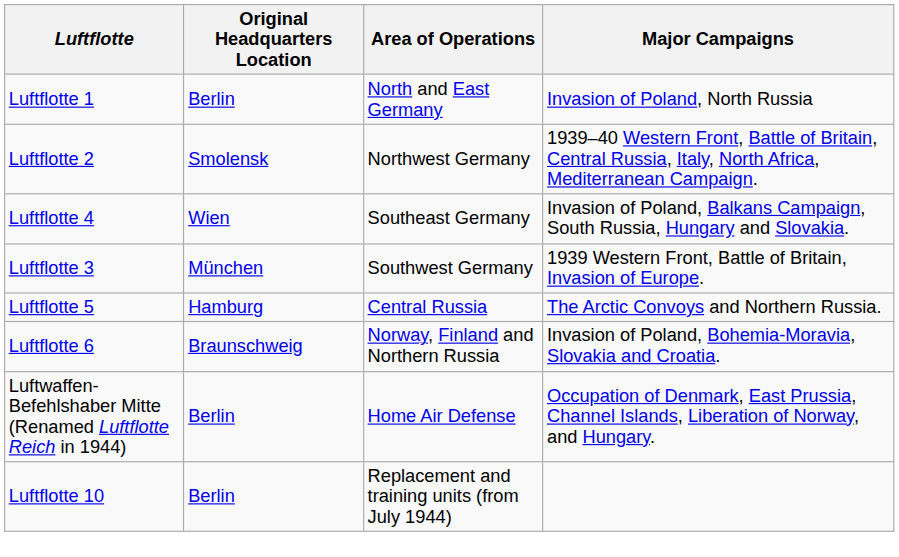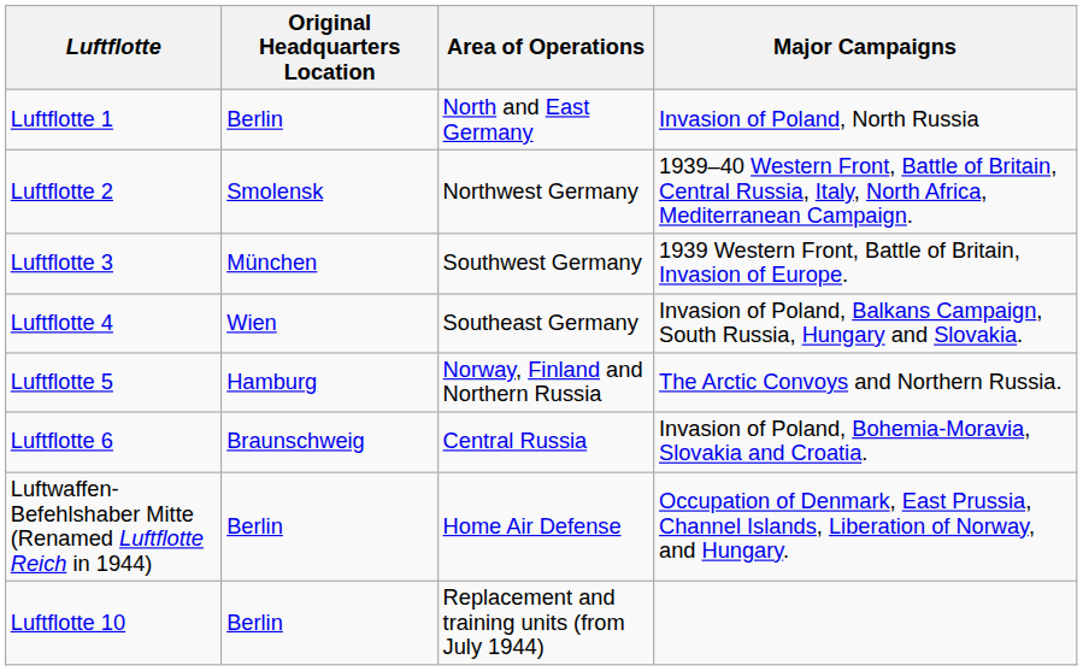rows swapped: Luftflotte 3 <-> Luftflotte 4
Luftflotte 5 | Area of Operations: Central Russia -> Norway, Finland and Northern Russia
Luftflotte 6 | Area of Operations: Norway, Finland and Northern Russia -> Central Russia
